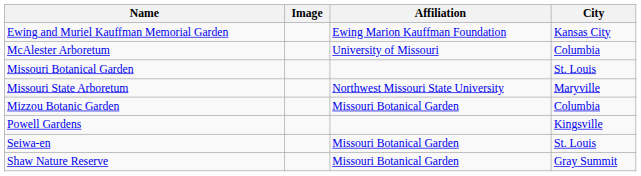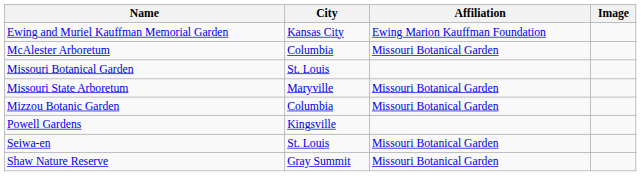columns swapped: Image <-> City
McAlester Arboretum | Affiliation: University of Missouri -> Missouri Botanical Garden
Missouri State Arboretum | Affiliation: Northwest Missouri State University -> Missouri Botanical Garden
